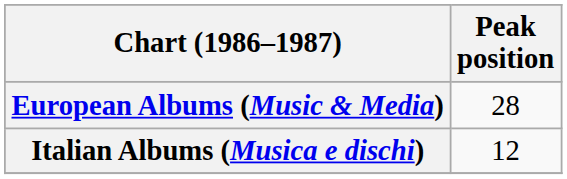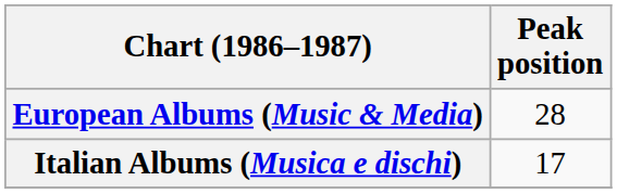Italian Albums (Musica e dischi) | Peak position: 12 -> 17
